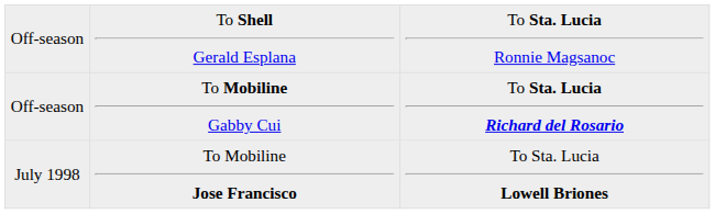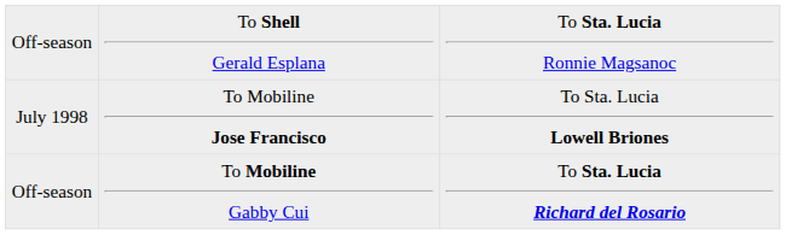rows swapped: Off-season / To Mobiline Gabby Cui <-> July 1998
